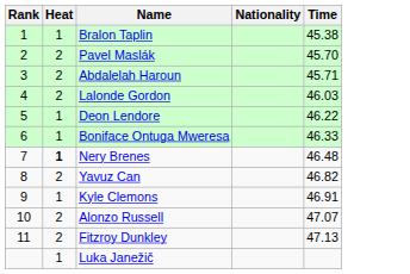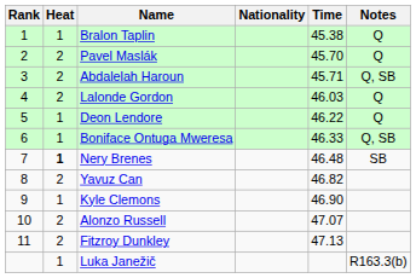+ column: Notes | Q | Q | Q, SB | Q | Q | Q, SB | SB | R163.3(b)
Kyle Clemons | Time: 46.91 -> 46.90
